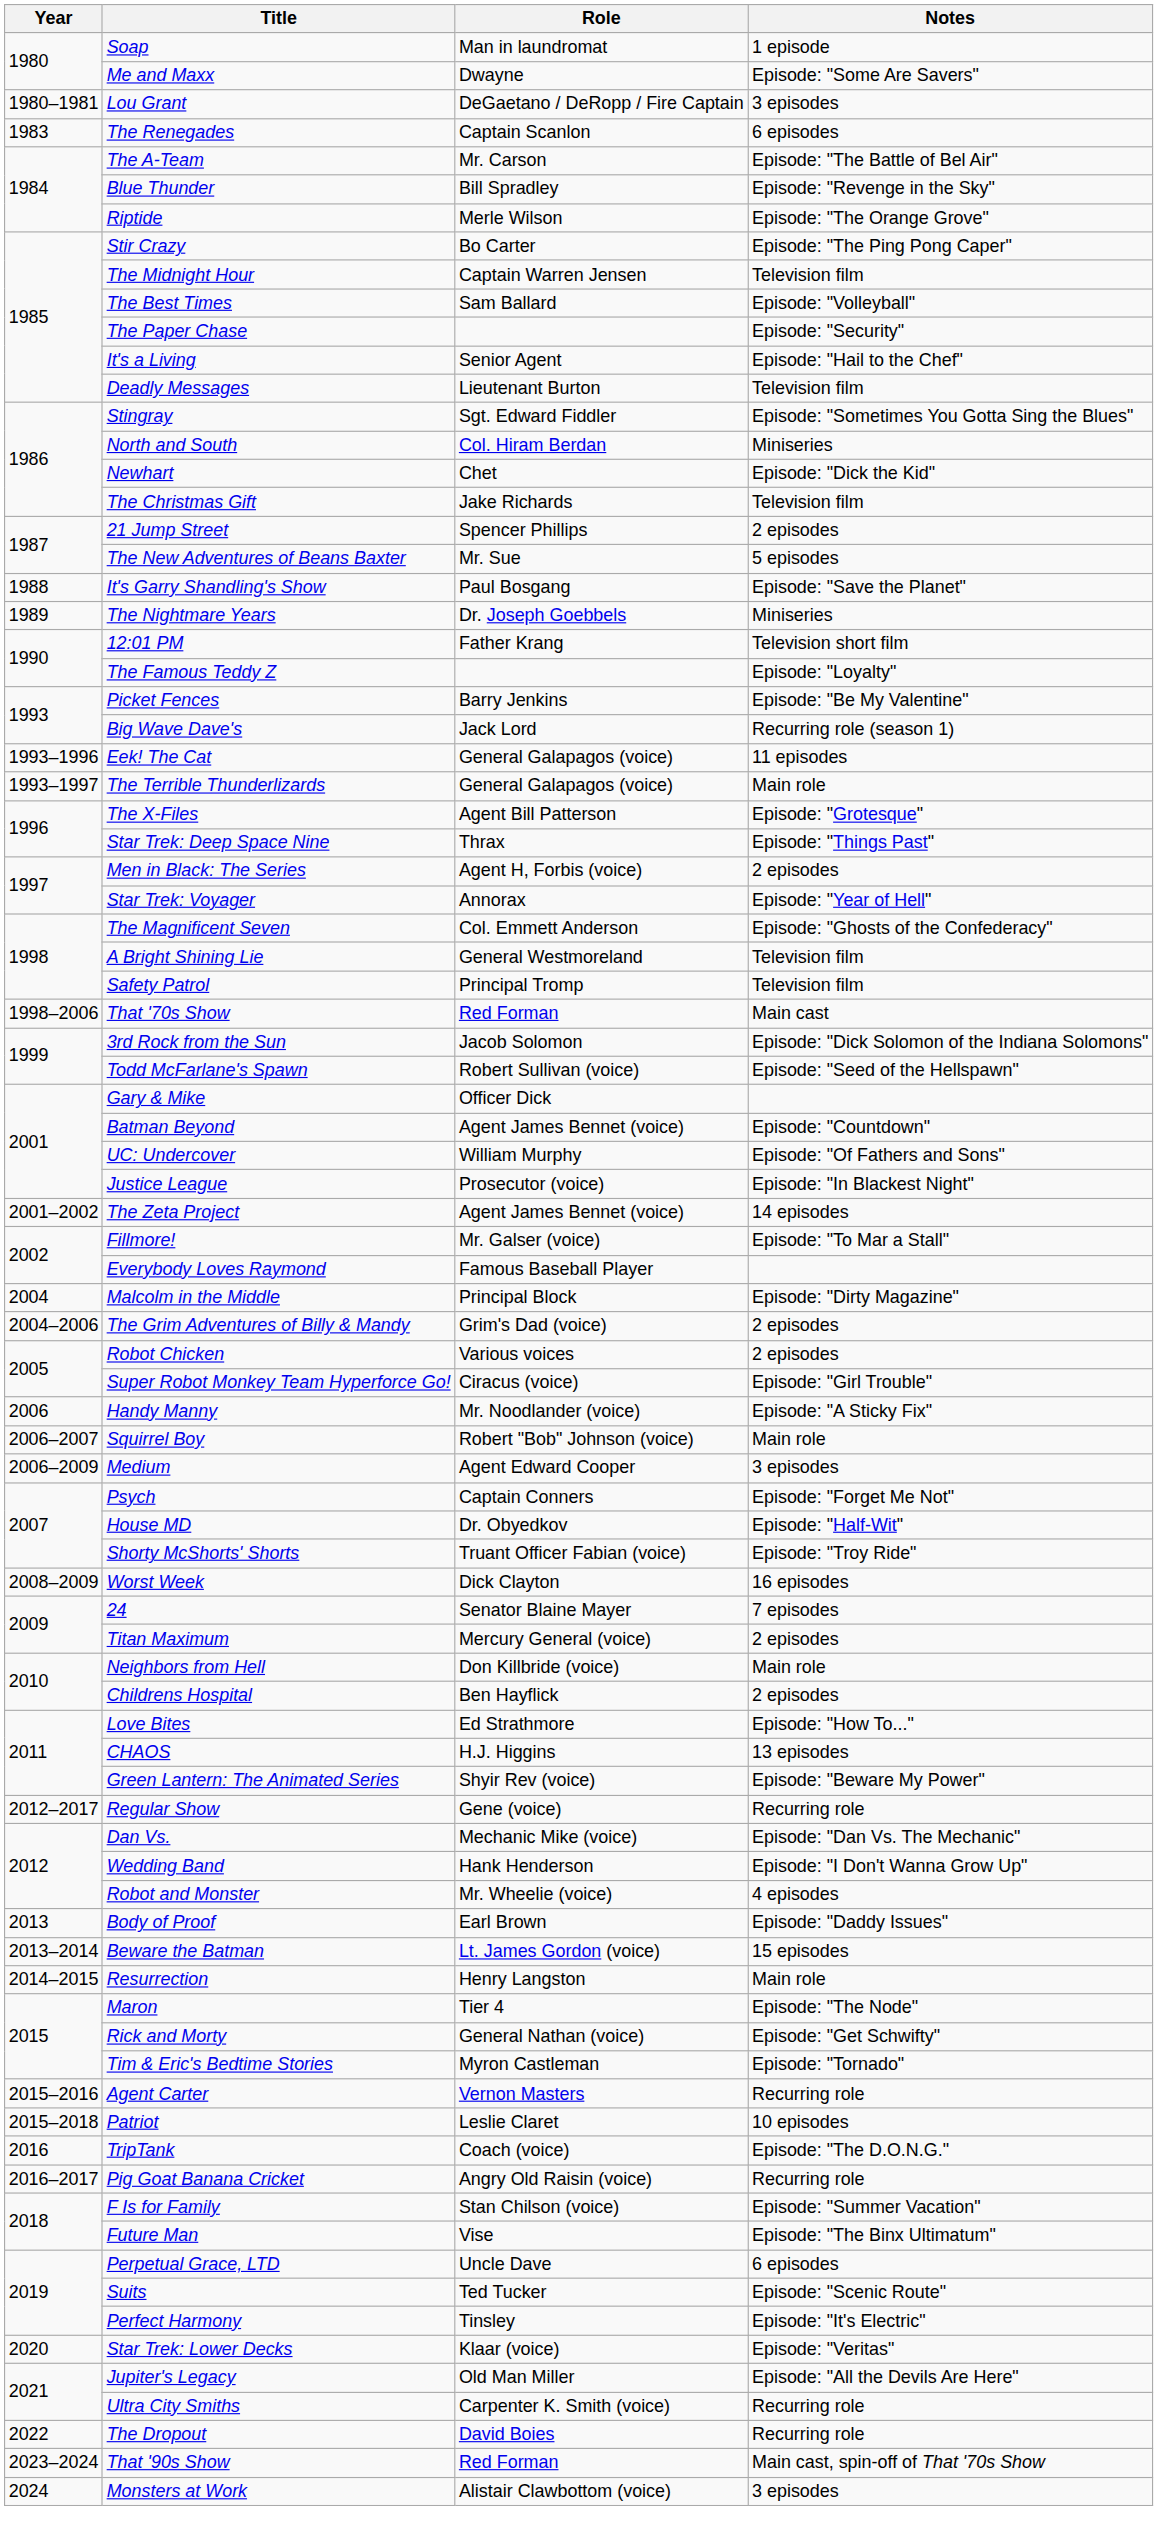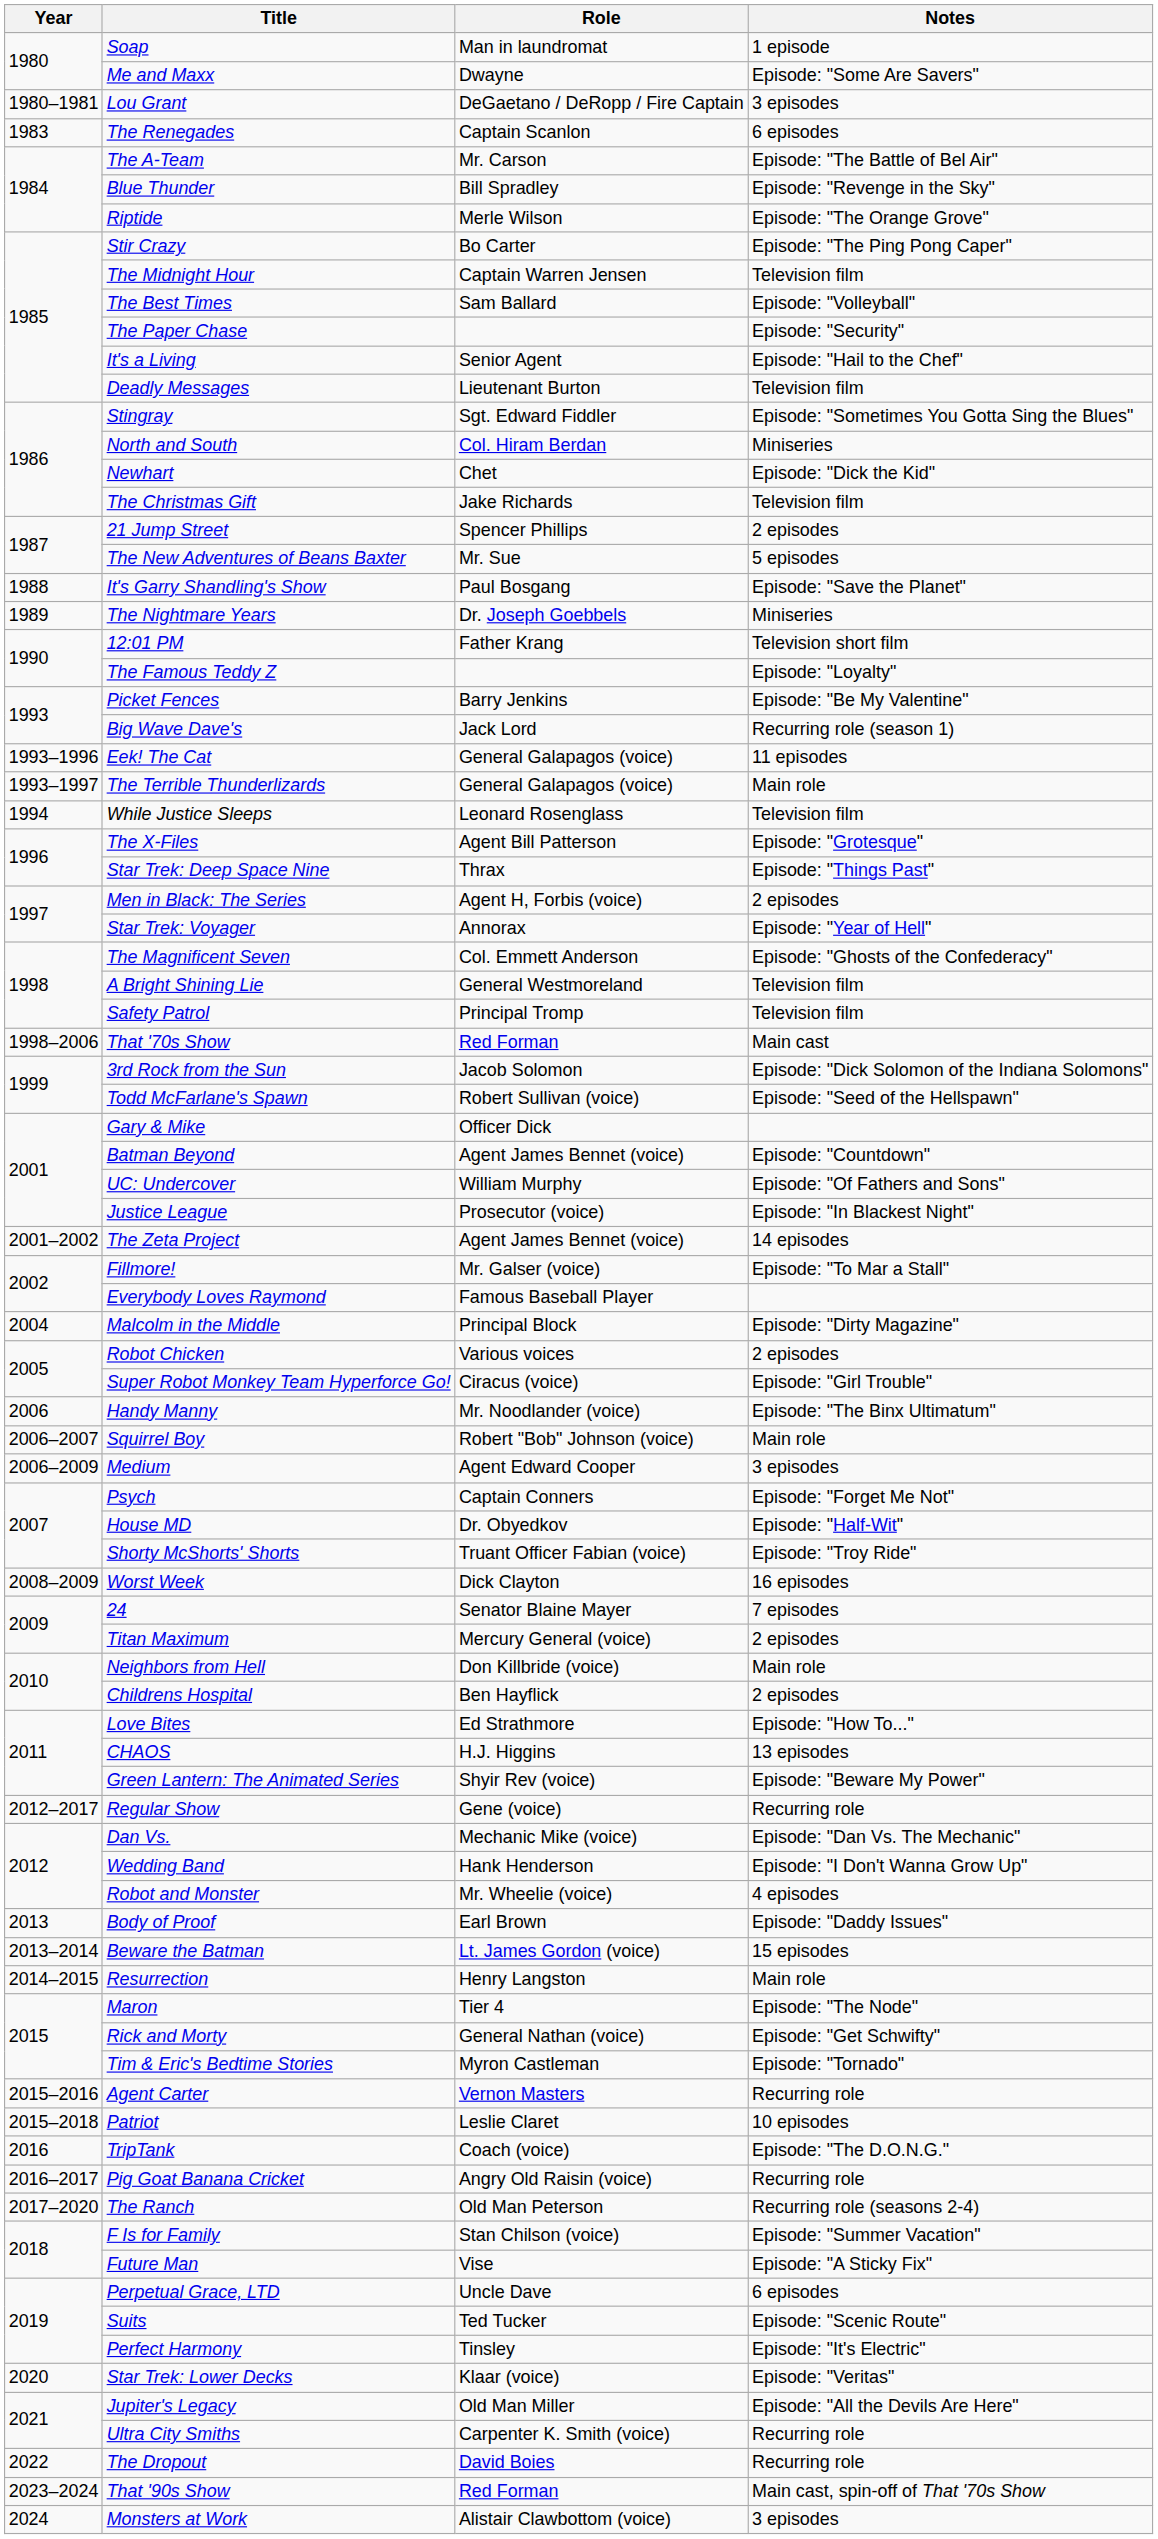+ row: 1994 | While Justice Sleeps | Leonard Rosenglass | Television film
- row: 2004–2006 | The Grim Adventures of Billy & Mandy | Grim's Dad (voice) | 2 episodes
Handy Manny | Notes: Episode: "A Sticky Fix" -> Episode: "The Binx Ultimatum"
+ row: 2017–2020 | The Ranch | Old Man Peterson | Recurring role (seasons 2-4)
Future Man | Notes: Episode: "The Binx Ultimatum" -> Episode: "A Sticky Fix"
